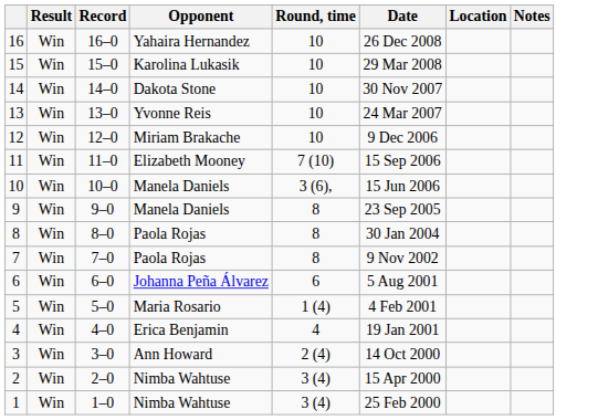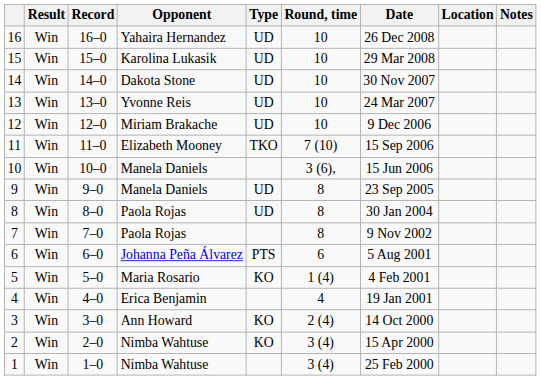+ column: Type | UD | UD | UD | UD | UD | TKO | UD | UD | PTS | KO | KO | KO
